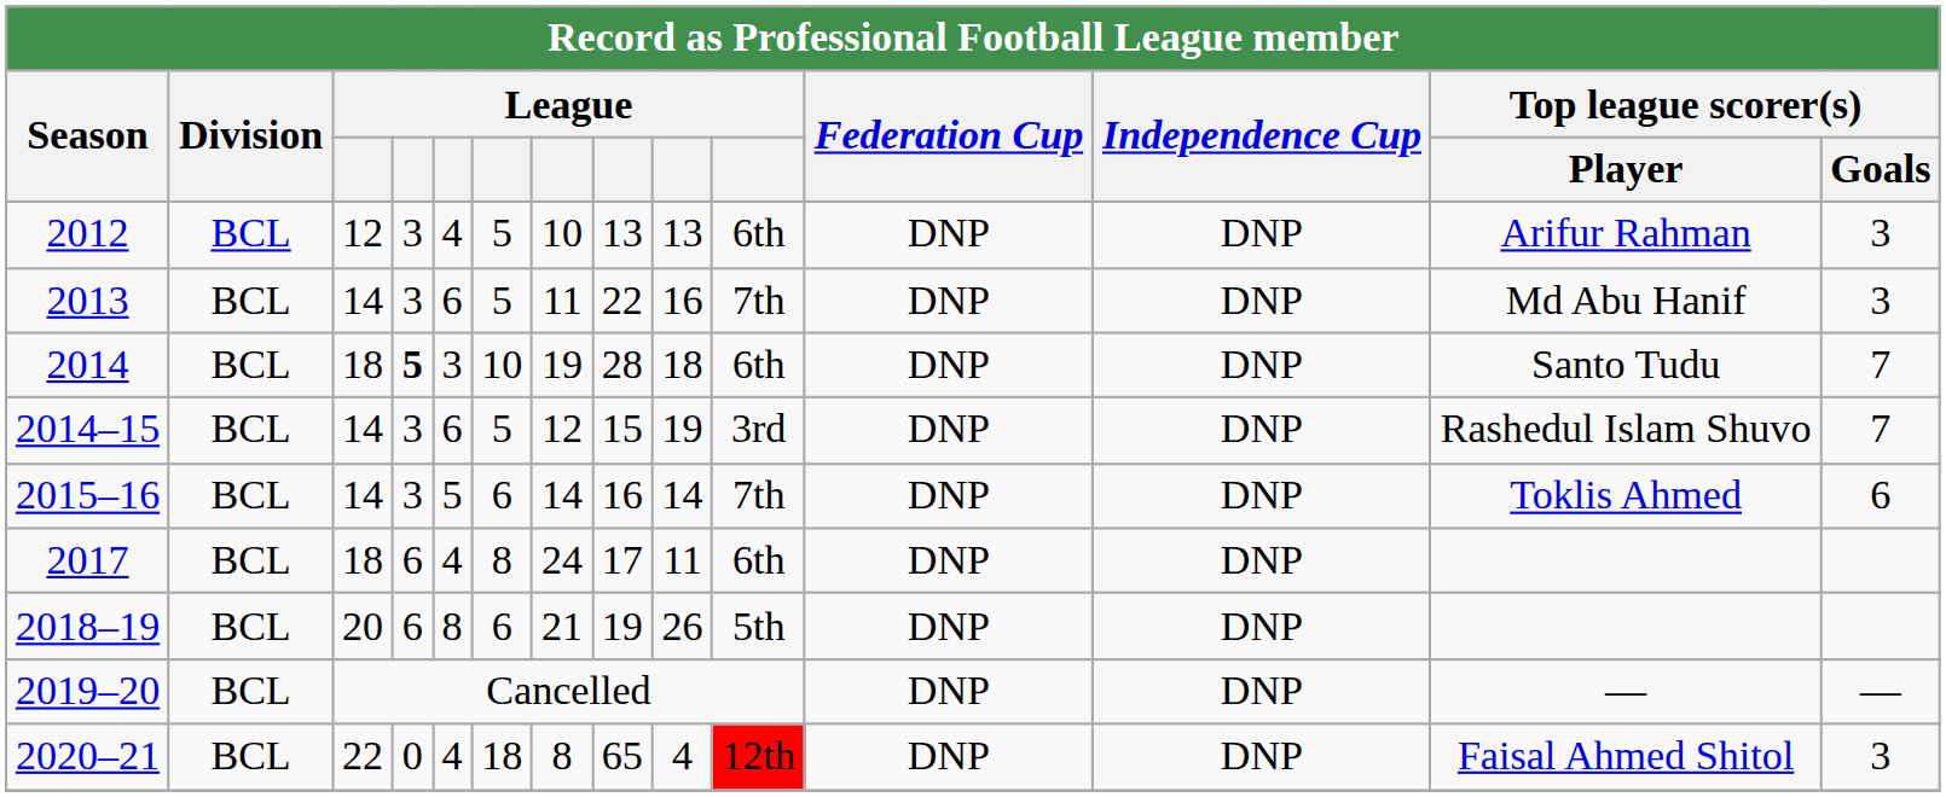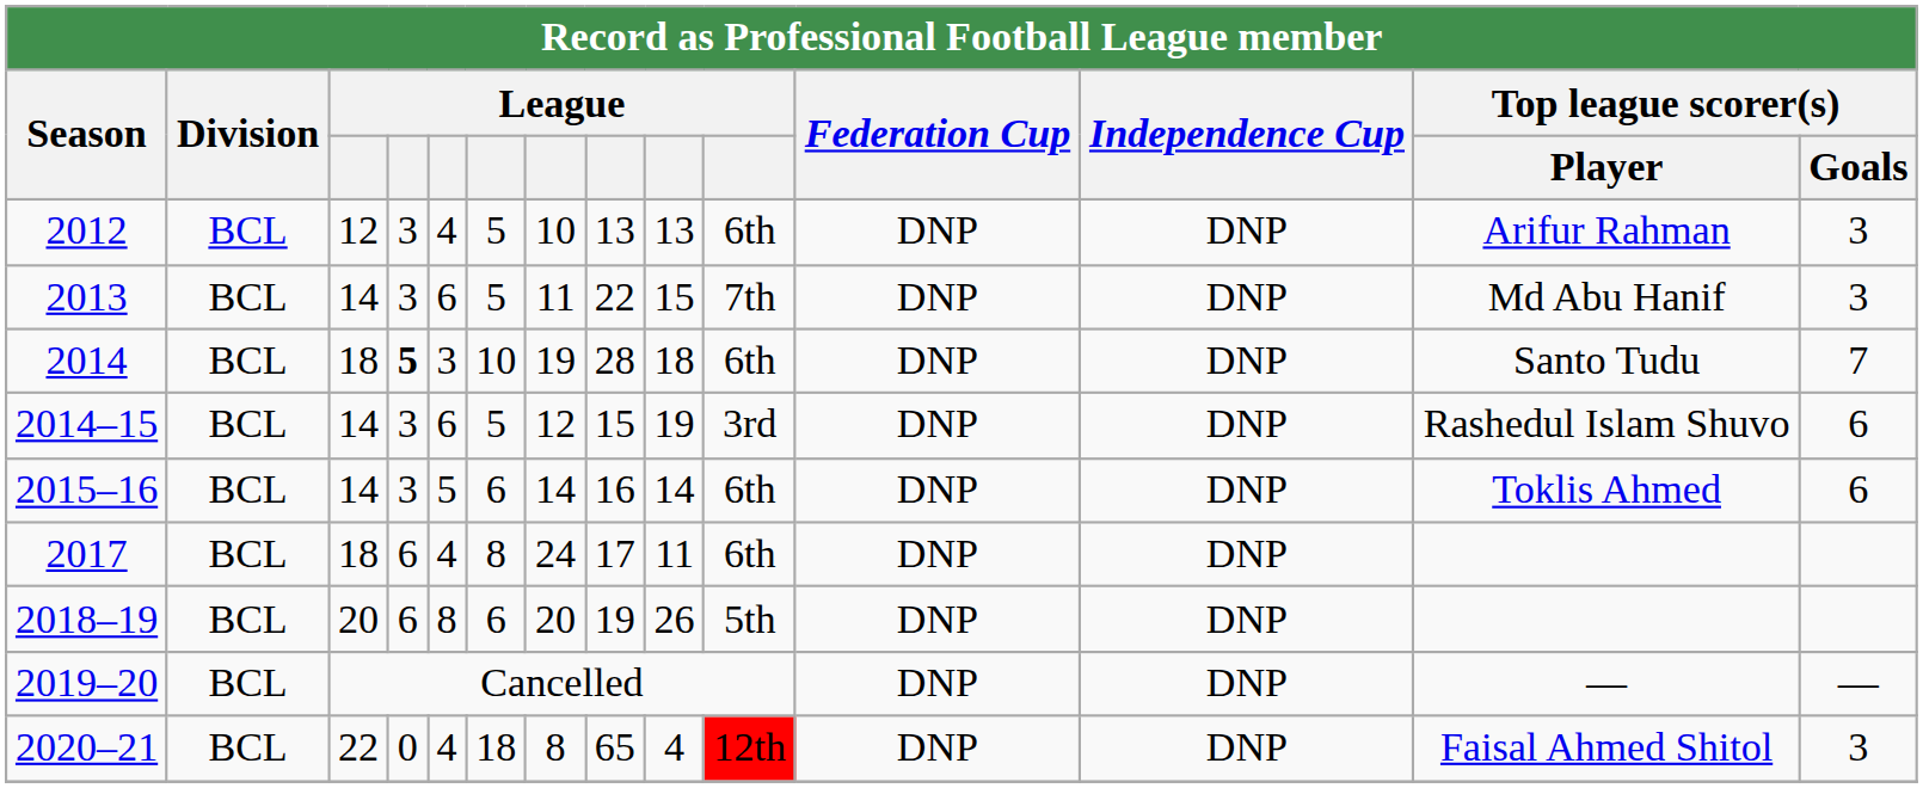2013 | column 9: 16 -> 15
2014–15 | Top league scorer(s) / Goals: 7 -> 6
2015–16 | column 10: 7th -> 6th
2018–19 | column 7: 21 -> 20
